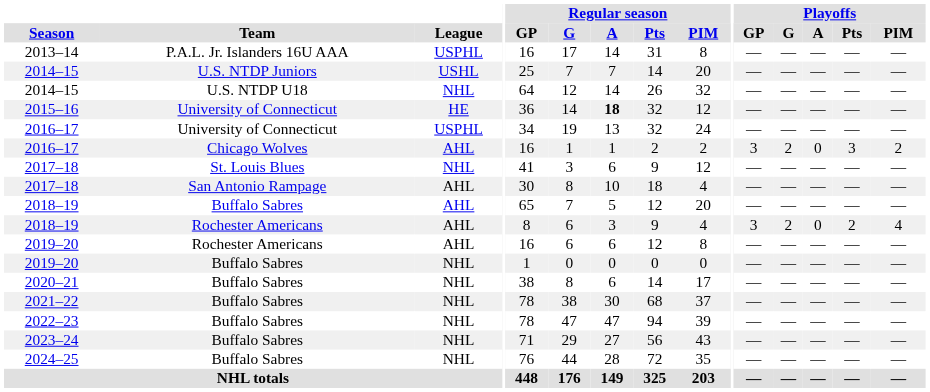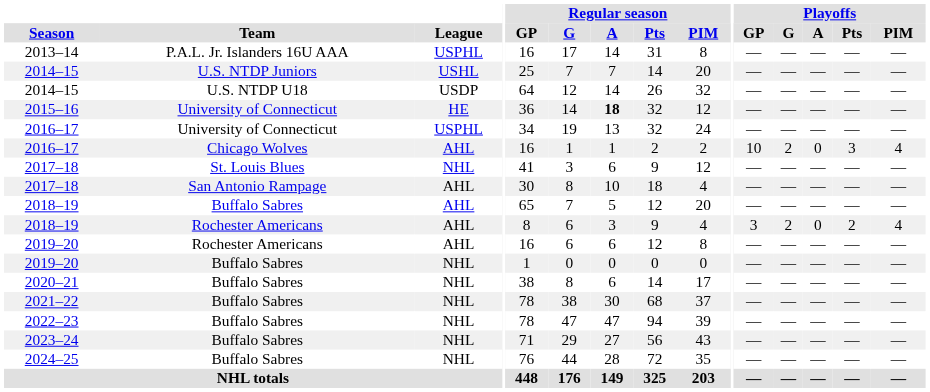2014–15 / U.S. NTDP U18 | League: NHL -> USDP
2016–17 / Chicago Wolves | Playoffs / GP: 3 -> 10
2016–17 / Chicago Wolves | Playoffs / PIM: 2 -> 4
